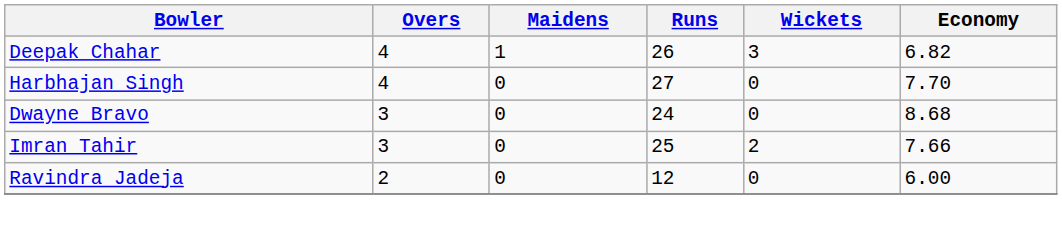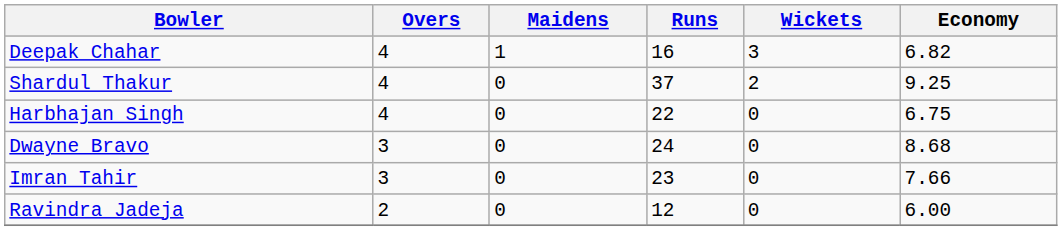Deepak Chahar | Runs: 26 -> 16
+ row: Shardul Thakur | 4 | 0 | 37 | 2 | 9.25
Harbhajan Singh | Runs: 27 -> 22
Harbhajan Singh | Economy: 7.70 -> 6.75
Imran Tahir | Runs: 25 -> 23
Imran Tahir | Wickets: 2 -> 0
